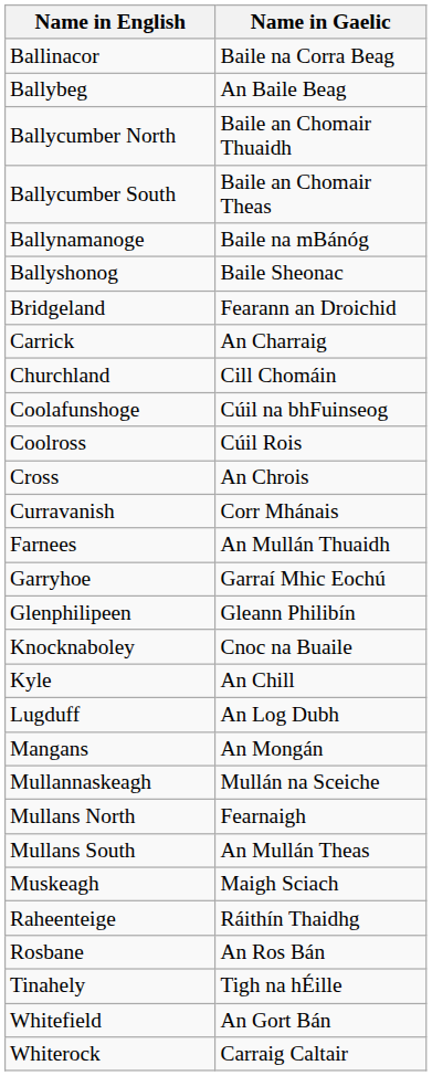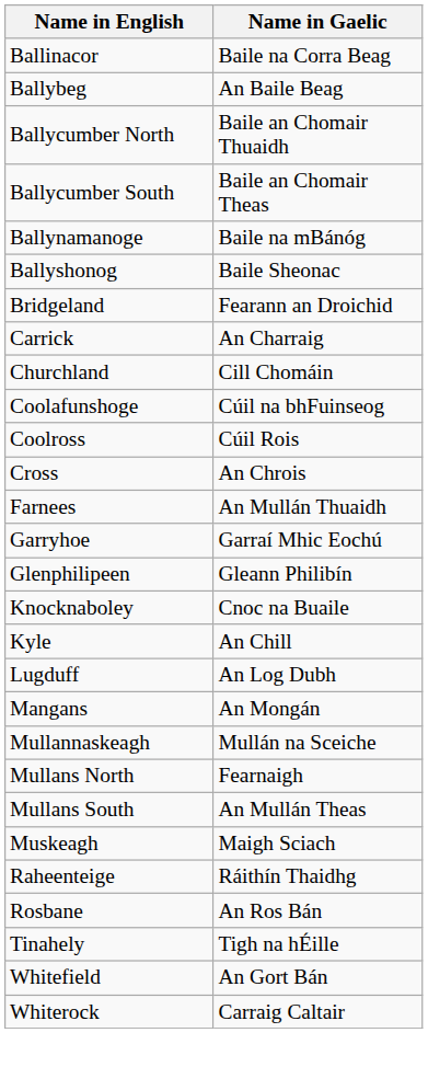- row: Curravanish | Corr Mhánais
